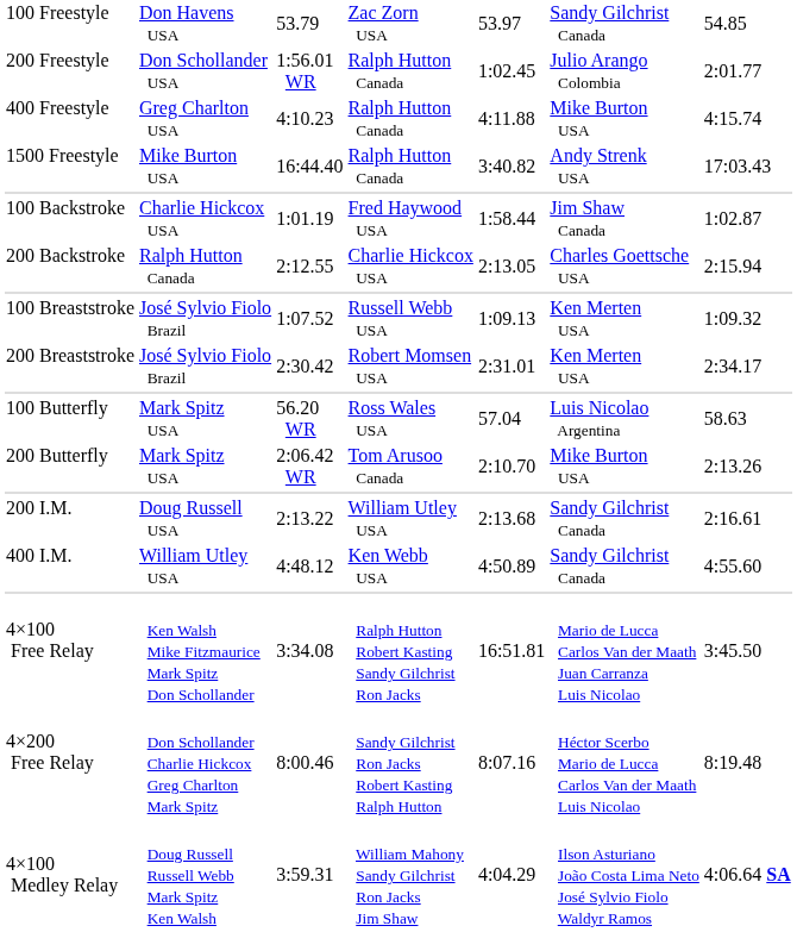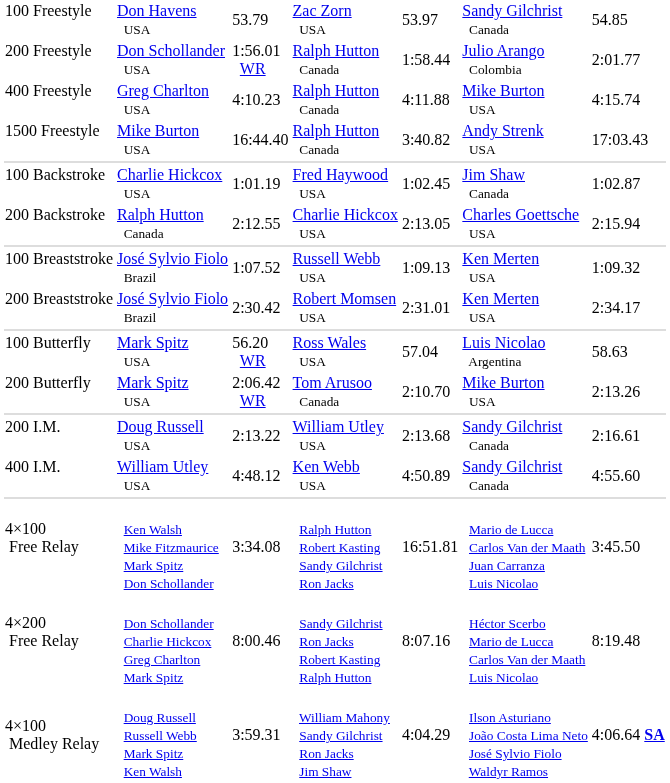200 Freestyle | column 5: 1:02.45 -> 1:58.44
100 Backstroke | column 5: 1:58.44 -> 1:02.45
